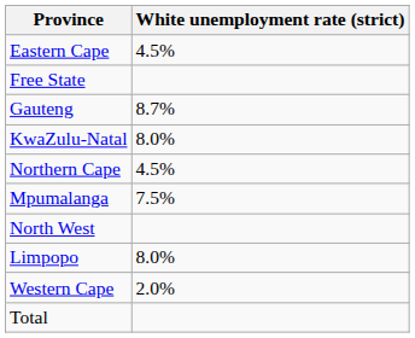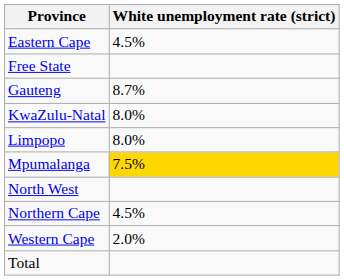rows swapped: Limpopo <-> Northern Cape
Mpumalanga | White unemployment rate (strict): no background -> gold background
